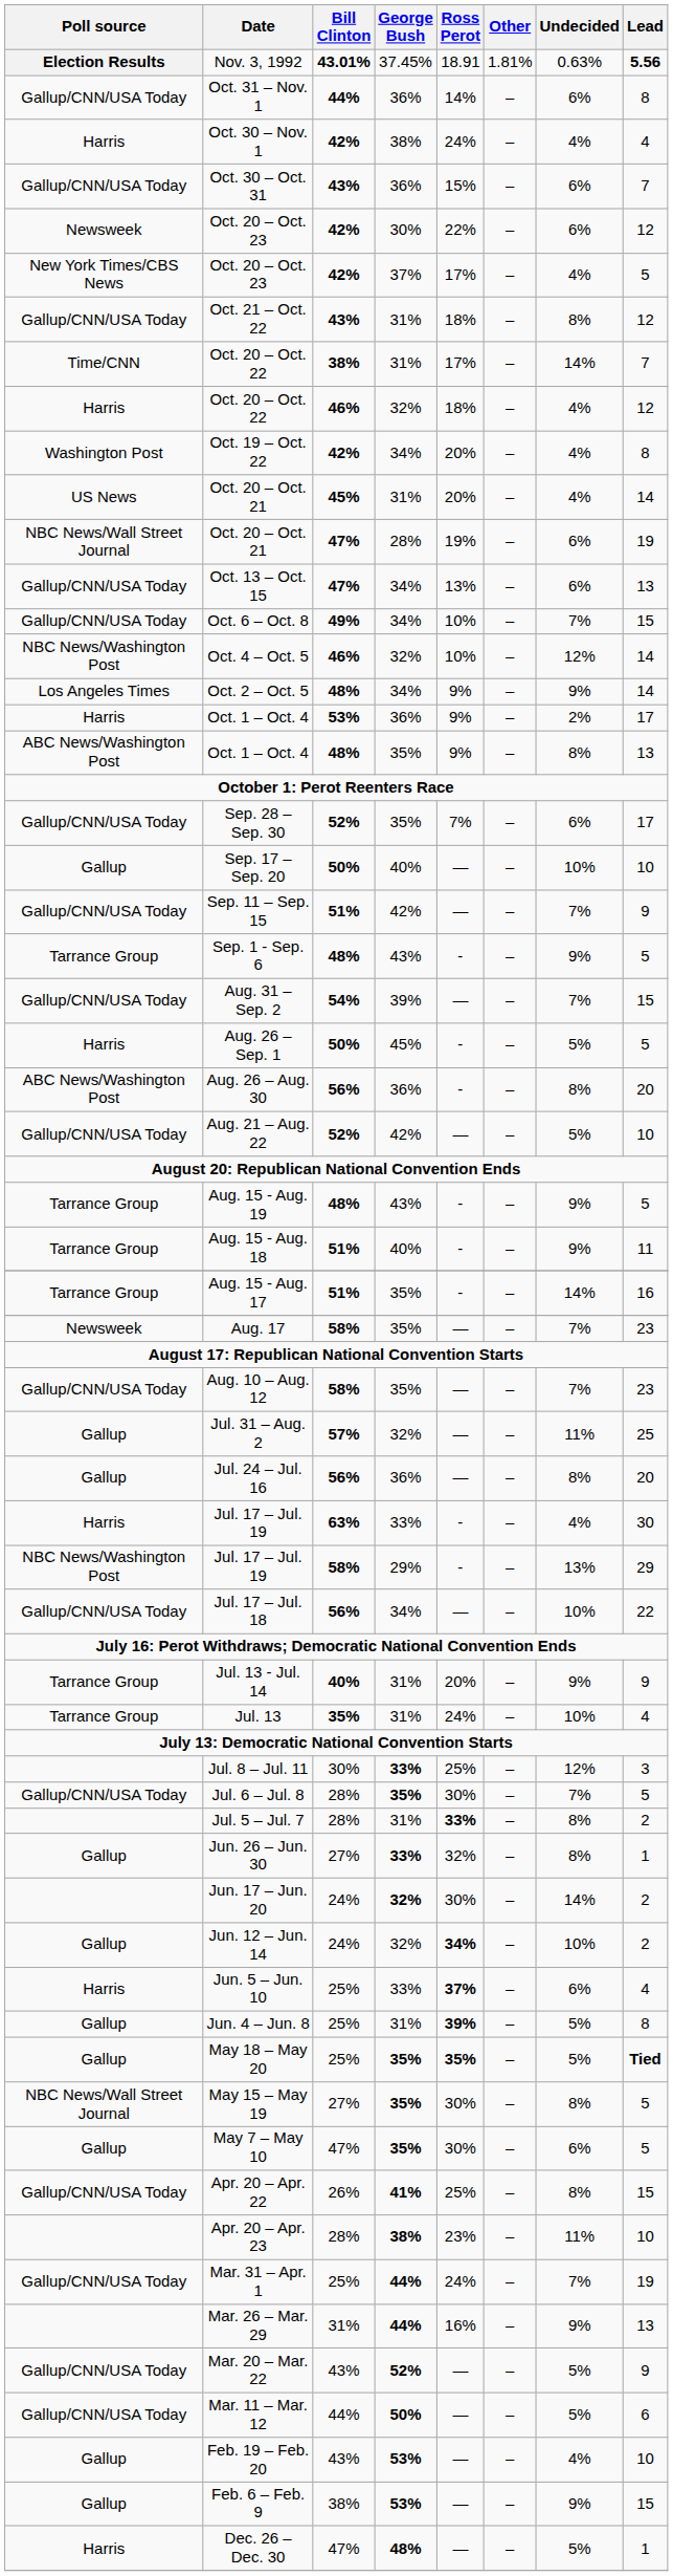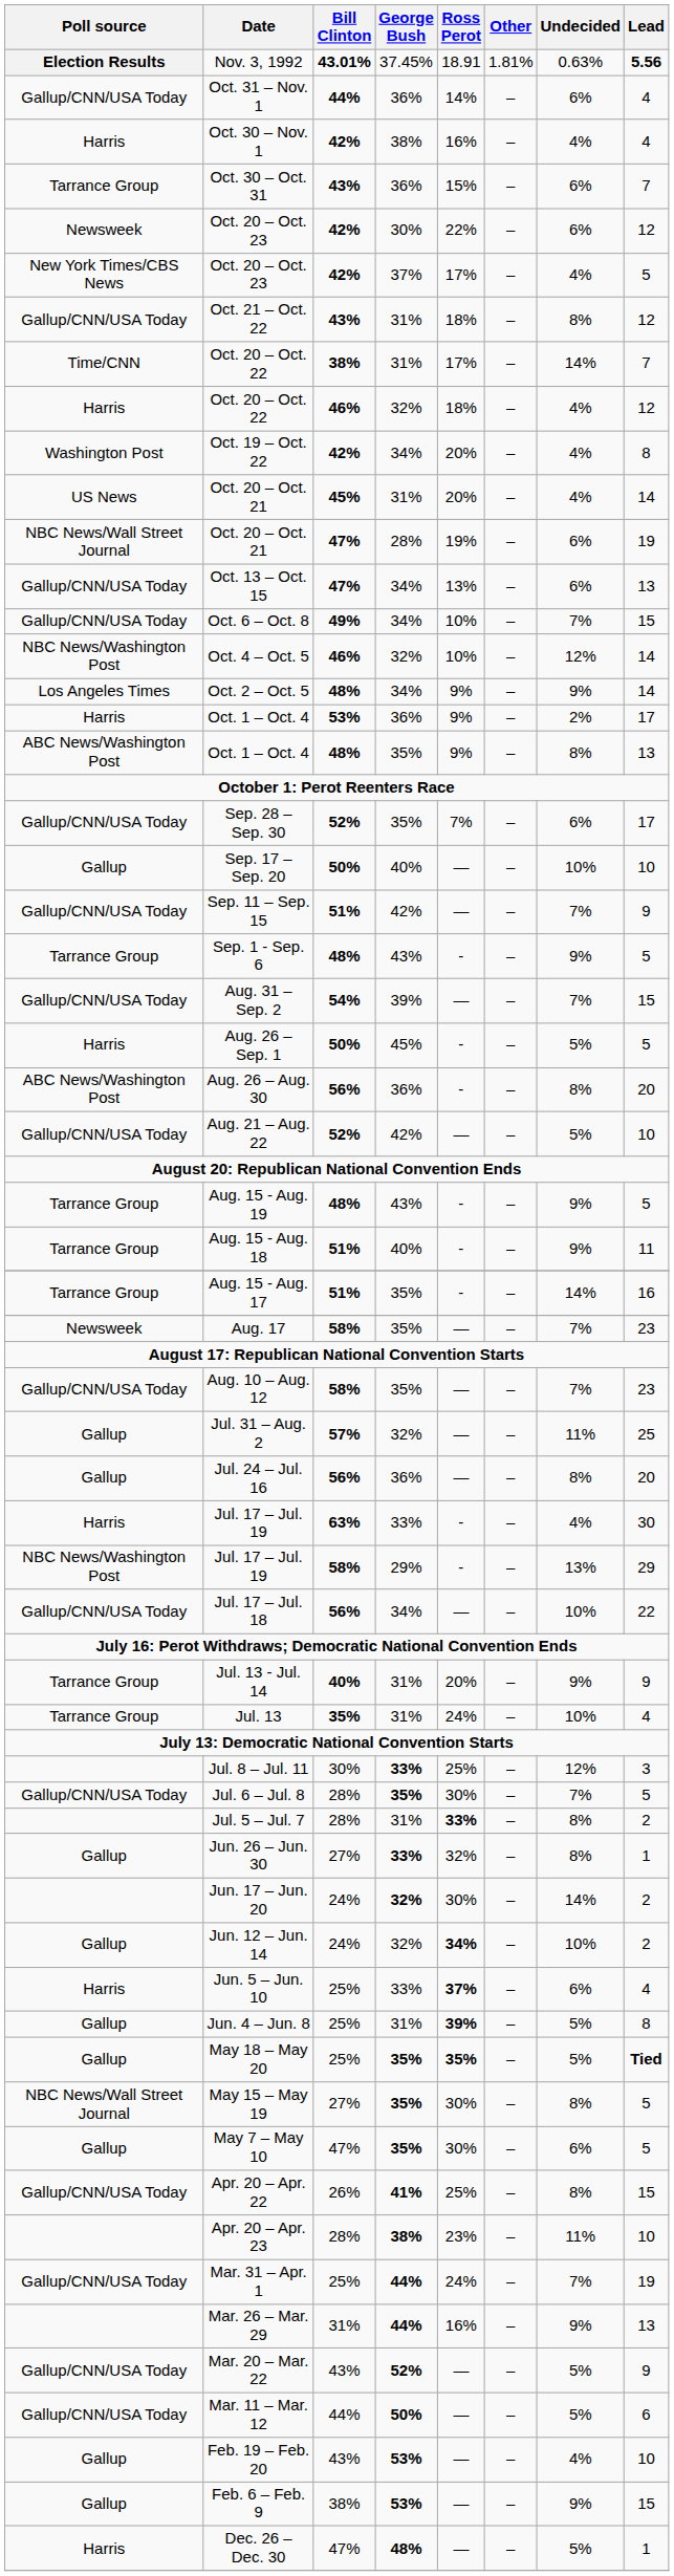Oct. 31 – Nov. 1 | Lead: 8 -> 4
Oct. 30 – Nov. 1 | Ross Perot: 24% -> 16%
Oct. 30 – Oct. 31 | Poll source: Gallup/CNN/USA Today -> Tarrance Group
